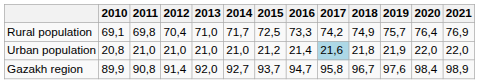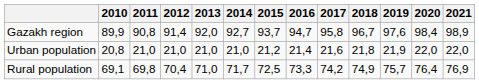rows swapped: Gazakh region <-> Rural population
Urban population | 2017: lightblue background -> no background
